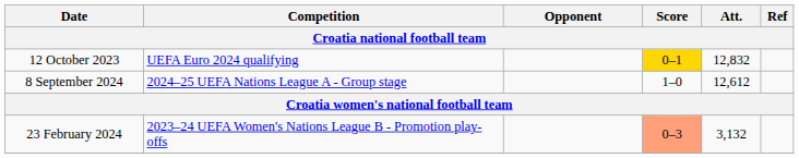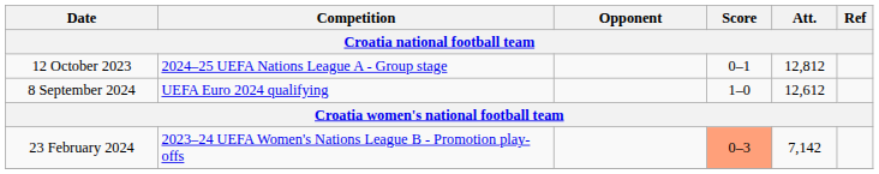12 October 2023 | Competition: UEFA Euro 2024 qualifying -> 2024–25 UEFA Nations League A - Group stage
12 October 2023 | Score: gold background -> no background
12 October 2023 | Att.: 12,832 -> 12,812
8 September 2024 | Competition: 2024–25 UEFA Nations League A - Group stage -> UEFA Euro 2024 qualifying
23 February 2024 | Att.: 3,132 -> 7,142
